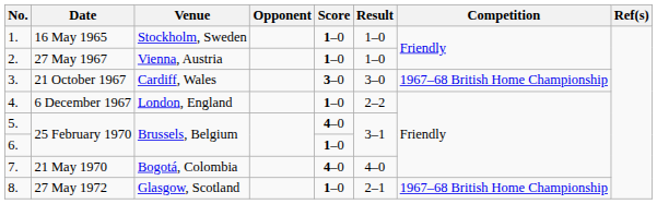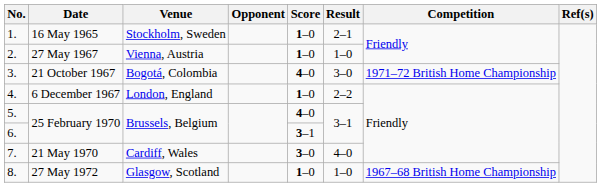1. | Result: 1–0 -> 2–1
3. | Venue: Cardiff, Wales -> Bogotá, Colombia
3. | Score: 3–0 -> 4–0
3. | Competition: 1967–68 British Home Championship -> 1971–72 British Home Championship
6. | Score: 1–0 -> 3–1
7. | Venue: Bogotá, Colombia -> Cardiff, Wales
7. | Score: 4–0 -> 3–0
8. | Result: 2–1 -> 1–0
